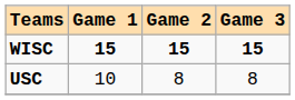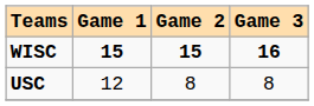WISC | Game 3: 15 -> 16
USC | Game 1: 10 -> 12
